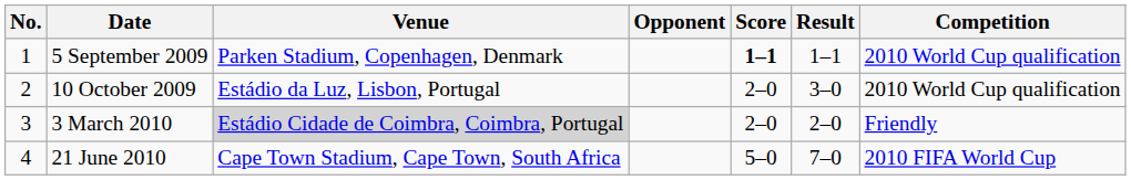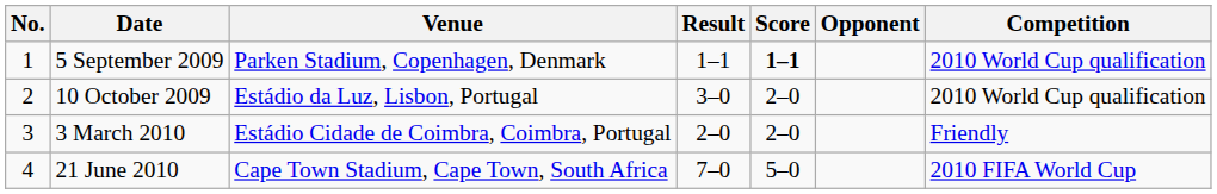columns swapped: Opponent <-> Result
3 March 2010 | Venue: lightgrey background -> no background
